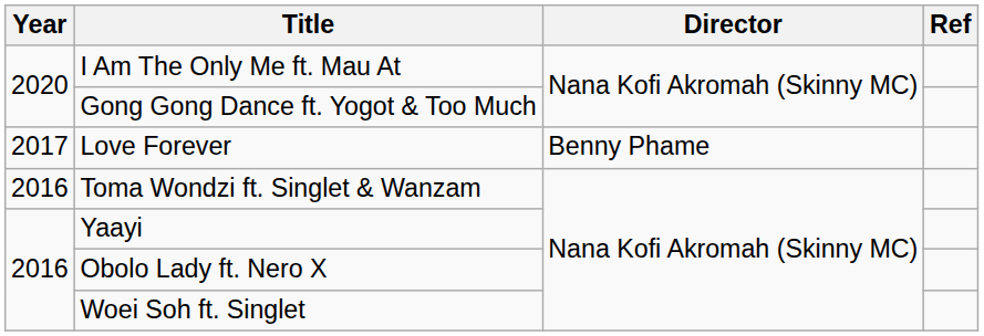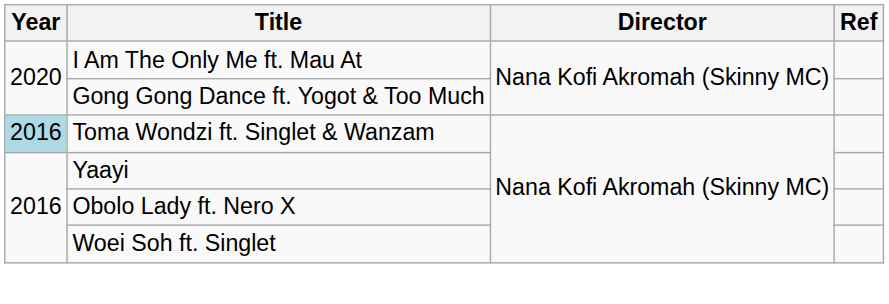- row: 2017 | Love Forever | Benny Phame
Toma Wondzi ft. Singlet & Wanzam | Year: no background -> lightblue background
